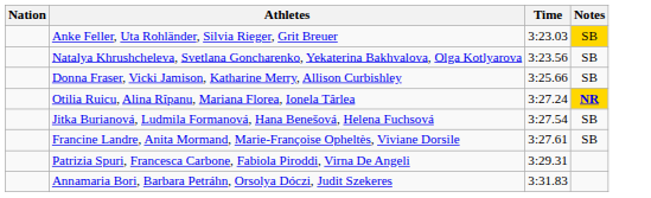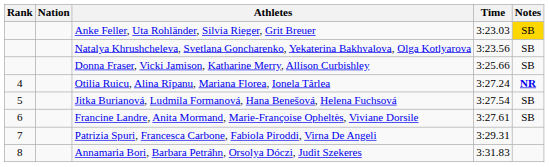+ column: Rank | 4 | 5 | 6 | 7 | 8
Otilia Ruicu, Alina Rîpanu, Mariana Florea, Ionela Târlea | Notes: gold background -> no background
